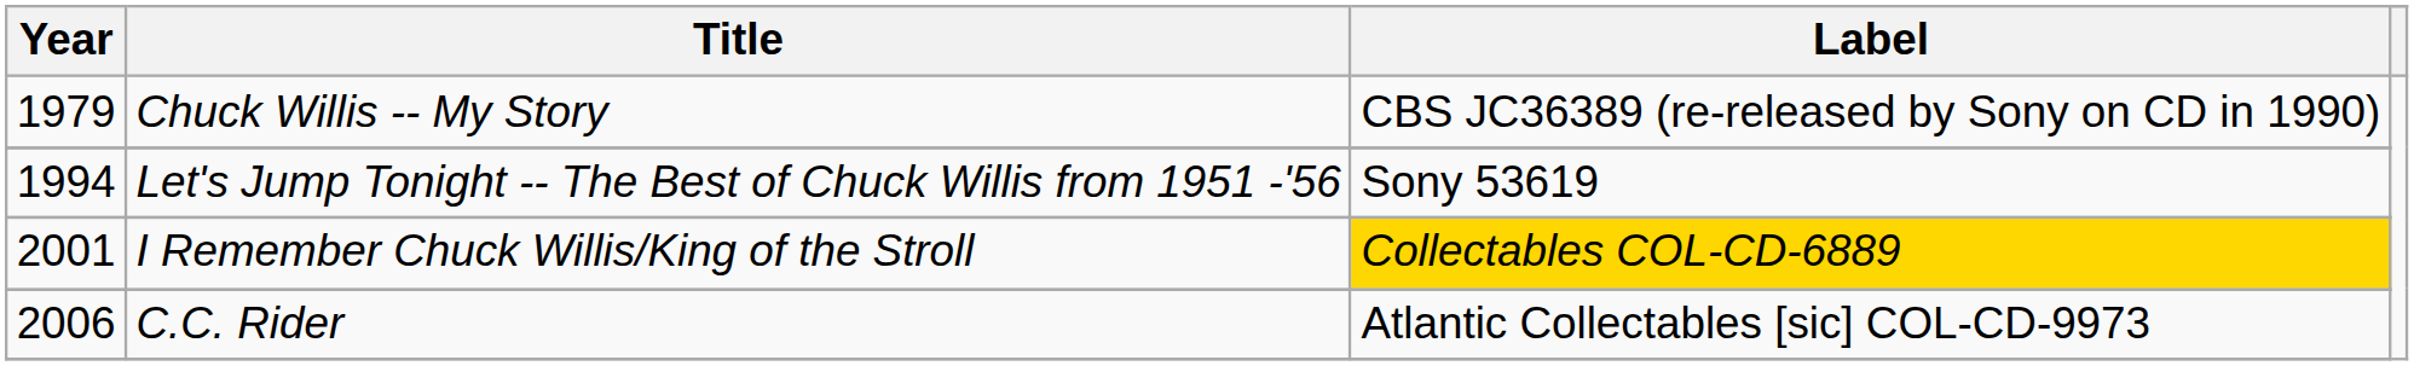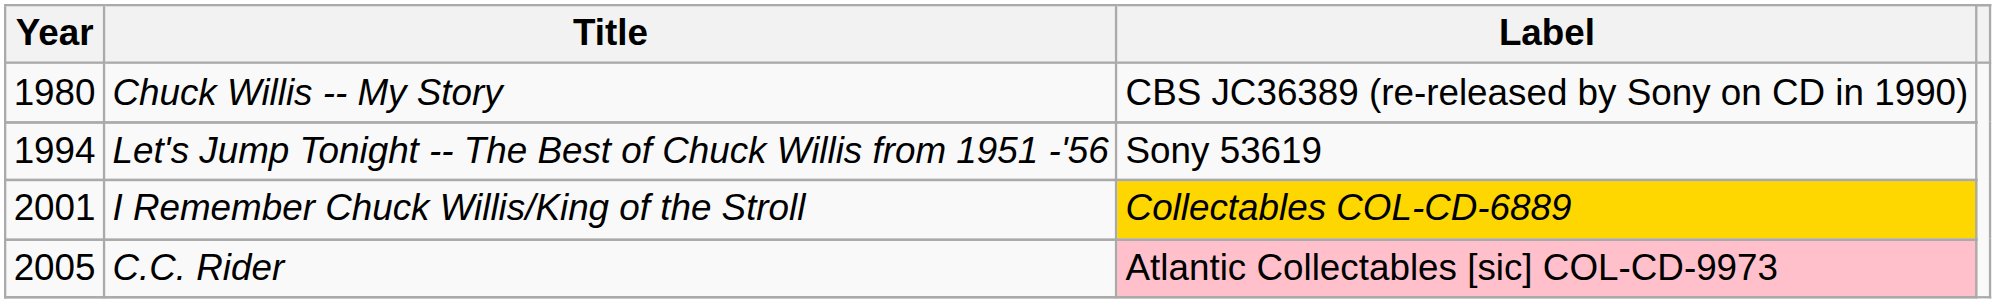Chuck Willis -- My Story | Year: 1979 -> 1980
C.C. Rider | Year: 2006 -> 2005
C.C. Rider | Label: no background -> pink background
